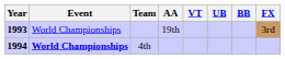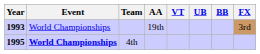4th | Year: 1994 -> 1995
